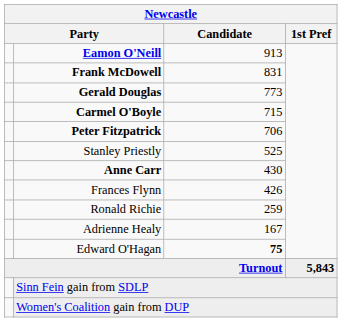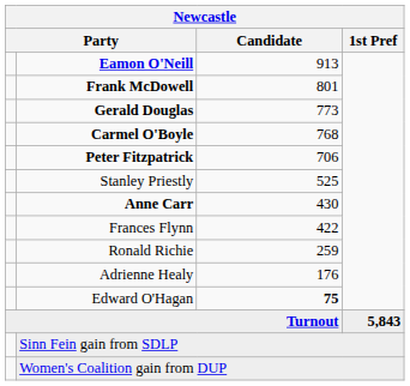Frank McDowell | Candidate: 831 -> 801
Carmel O'Boyle | Candidate: 715 -> 768
Frances Flynn | Candidate: 426 -> 422
Adrienne Healy | Candidate: 167 -> 176
